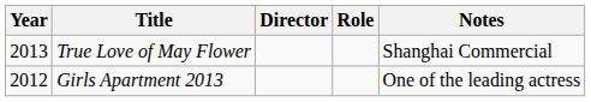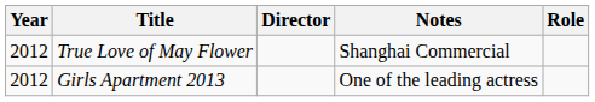columns swapped: Role <-> Notes
True Love of May Flower | Year: 2013 -> 2012
